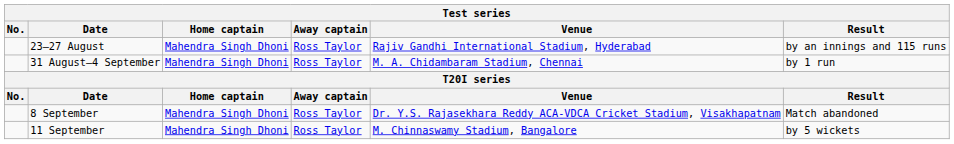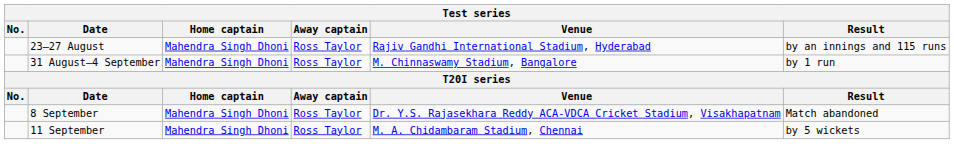31 August–4 September | Venue: M. A. Chidambaram Stadium, Chennai -> M. Chinnaswamy Stadium, Bangalore
11 September | Venue: M. Chinnaswamy Stadium, Bangalore -> M. A. Chidambaram Stadium, Chennai
